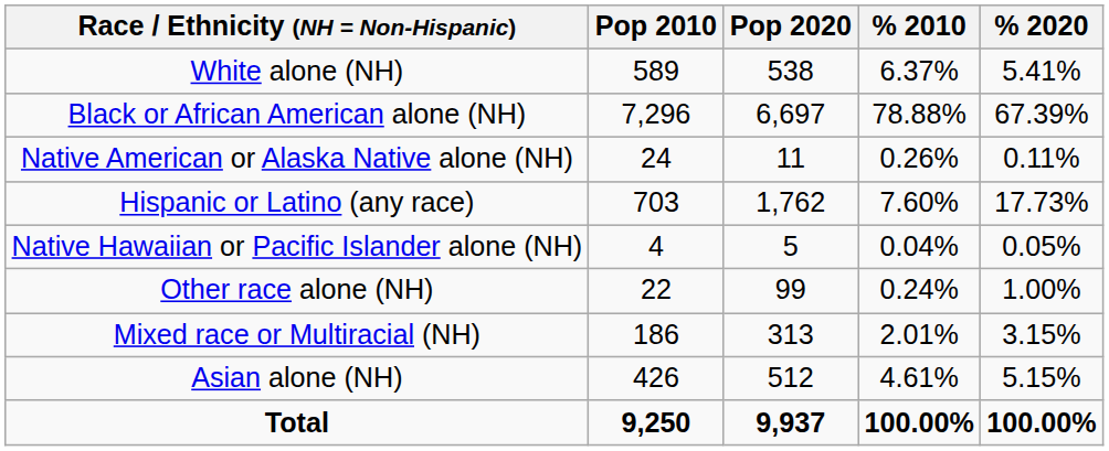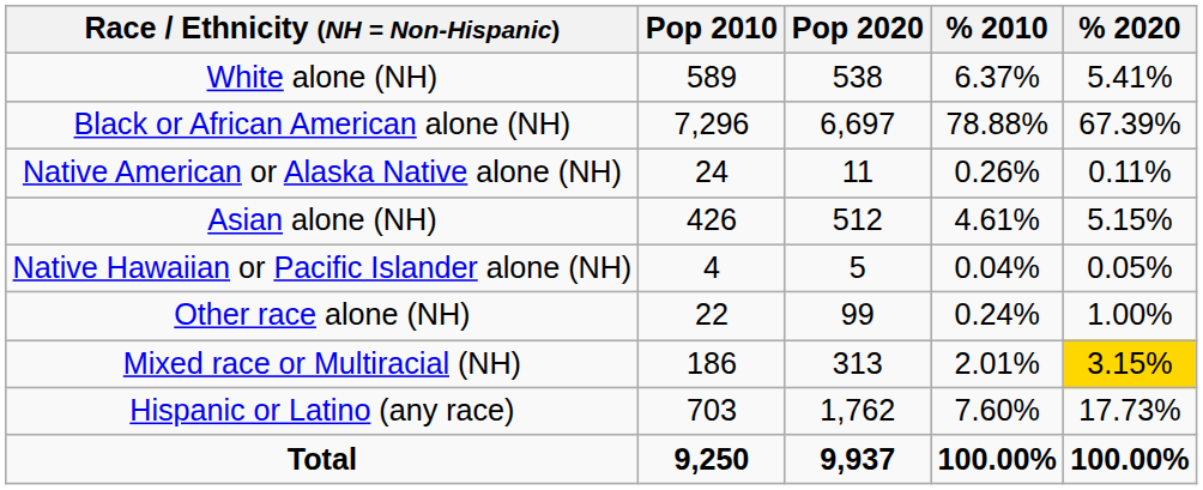rows swapped: Asian alone (NH) <-> Hispanic or Latino (any race)
Mixed race or Multiracial (NH) | % 2020: no background -> gold background
